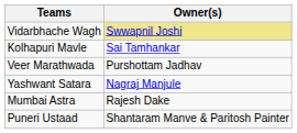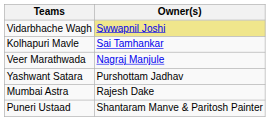Veer Marathwada | Owner(s): Purshottam Jadhav -> Nagraj Manjule
Yashwant Satara | Owner(s): Nagraj Manjule -> Purshottam Jadhav
